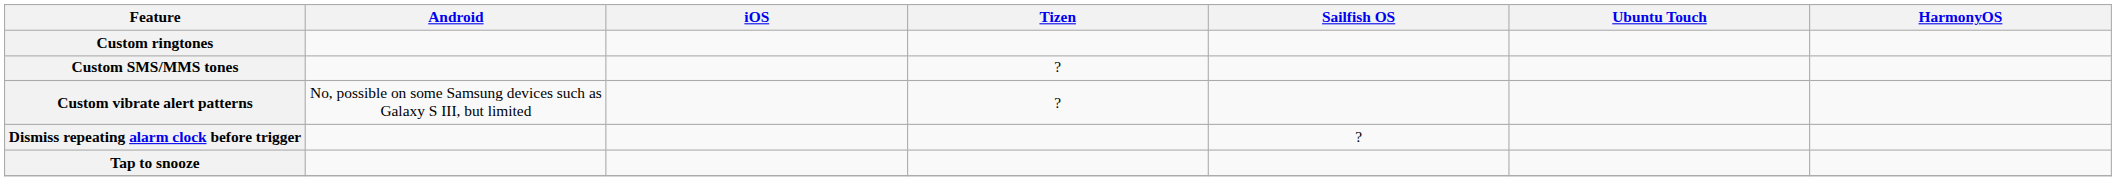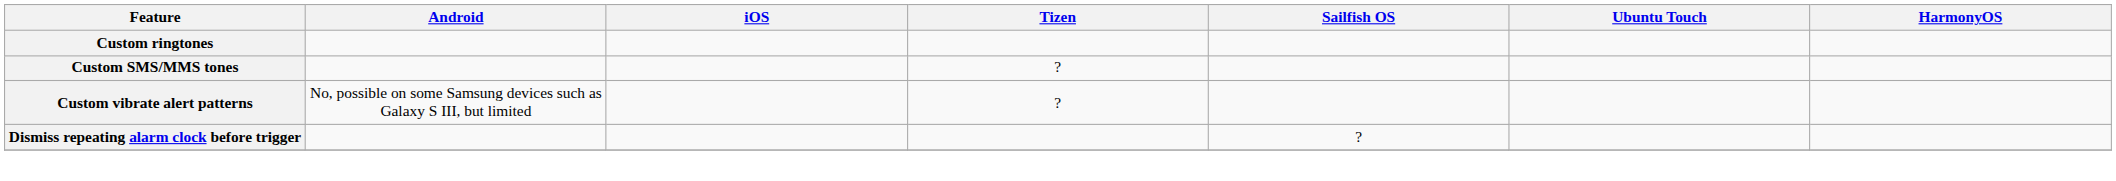- row: Tap to snooze
